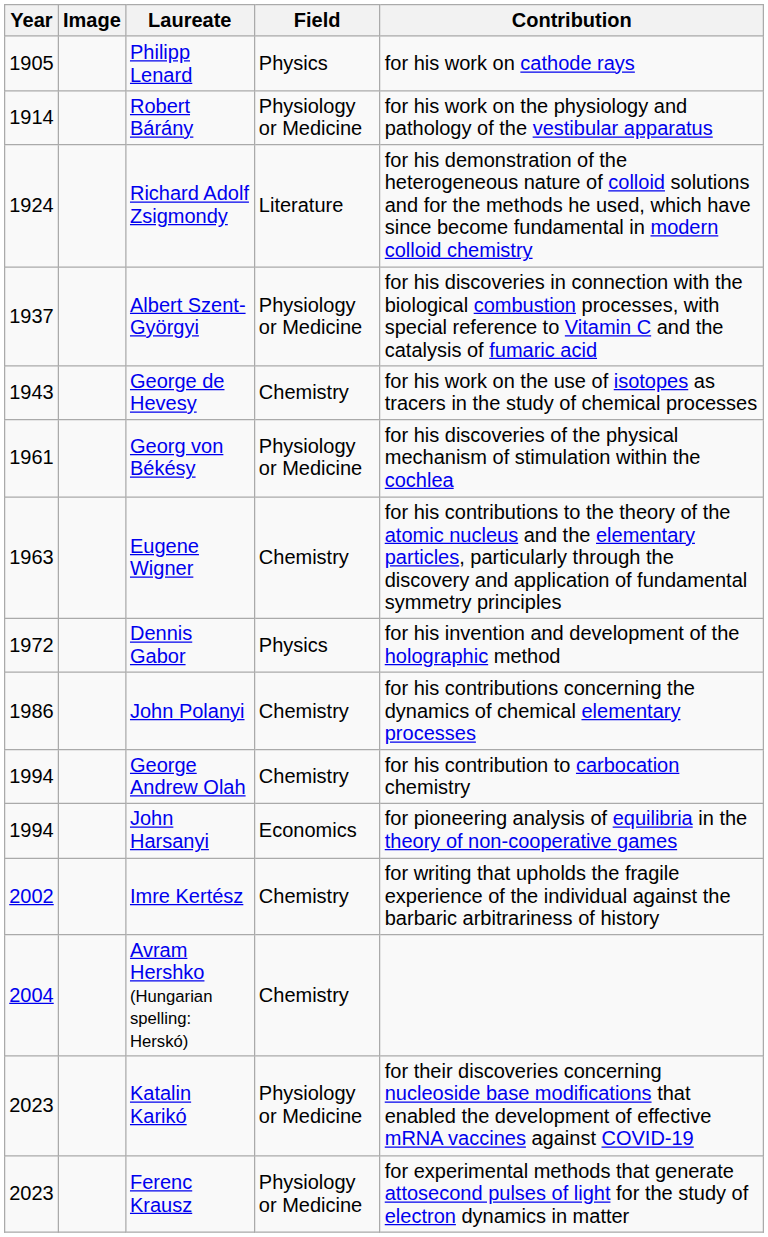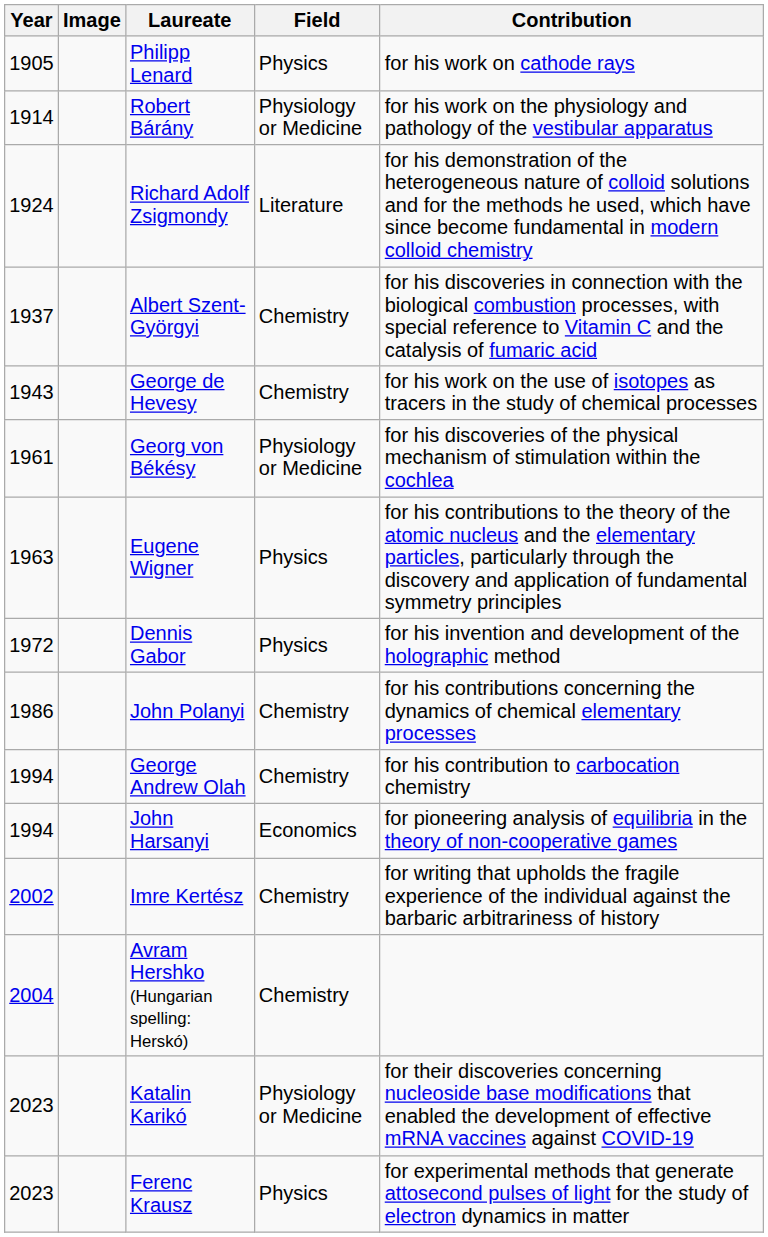Albert Szent-Györgyi | Field: Physiology or Medicine -> Chemistry
Eugene Wigner | Field: Chemistry -> Physics
Ferenc Krausz | Field: Physiology or Medicine -> Physics
